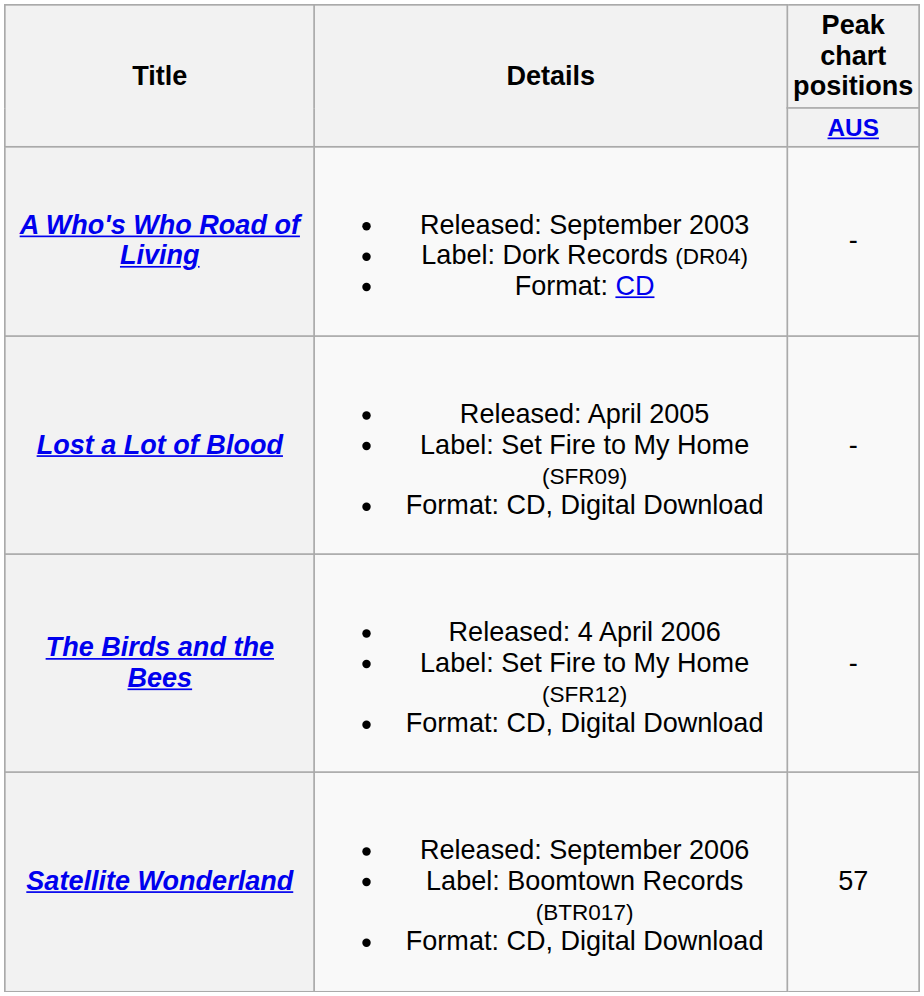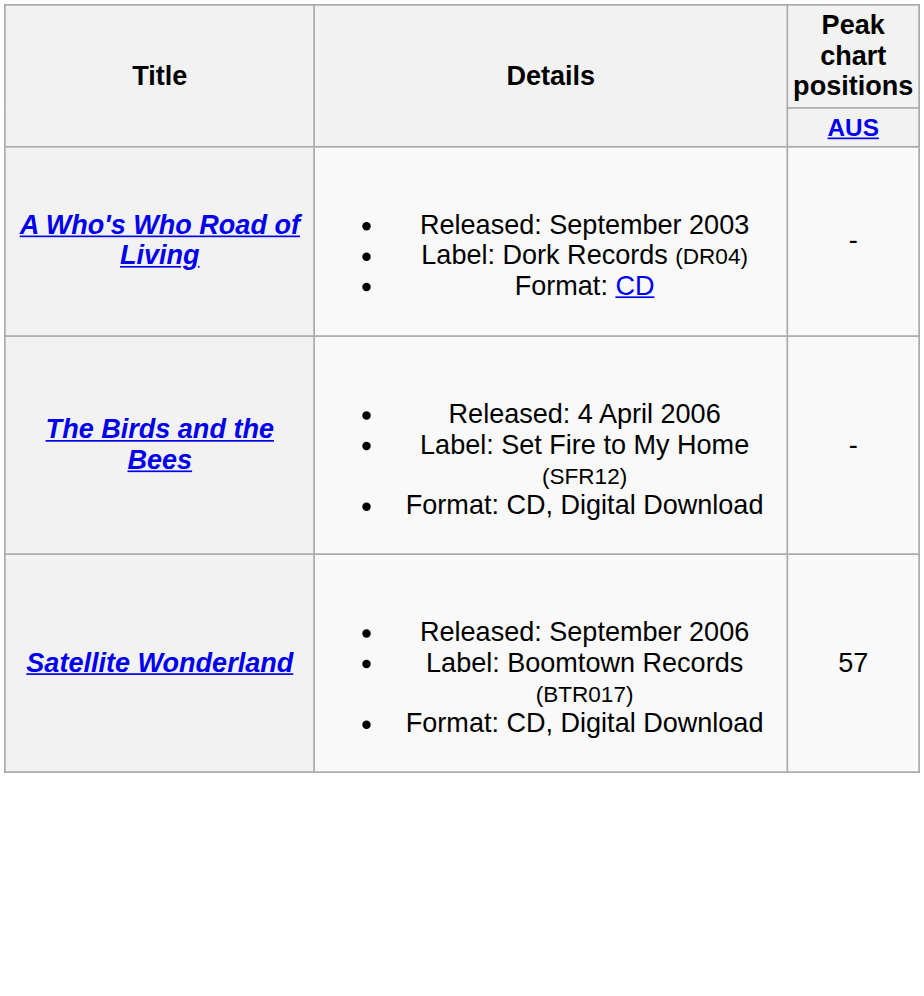- row: Lost a Lot of Blood | Released: April 2005 Label: Set Fire to My Home (SFR09) Format: CD, Digital Download | -
